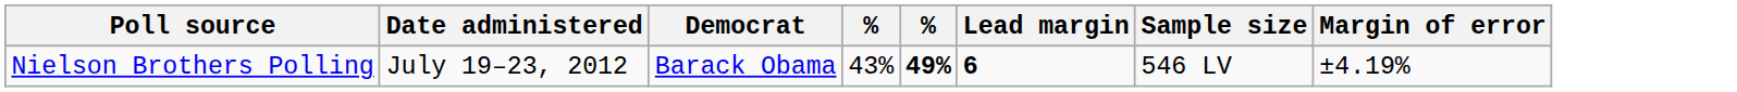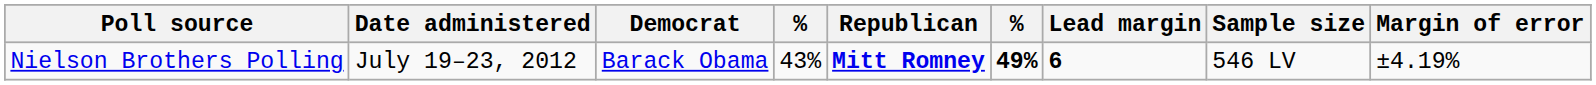+ column: Republican | Mitt Romney
